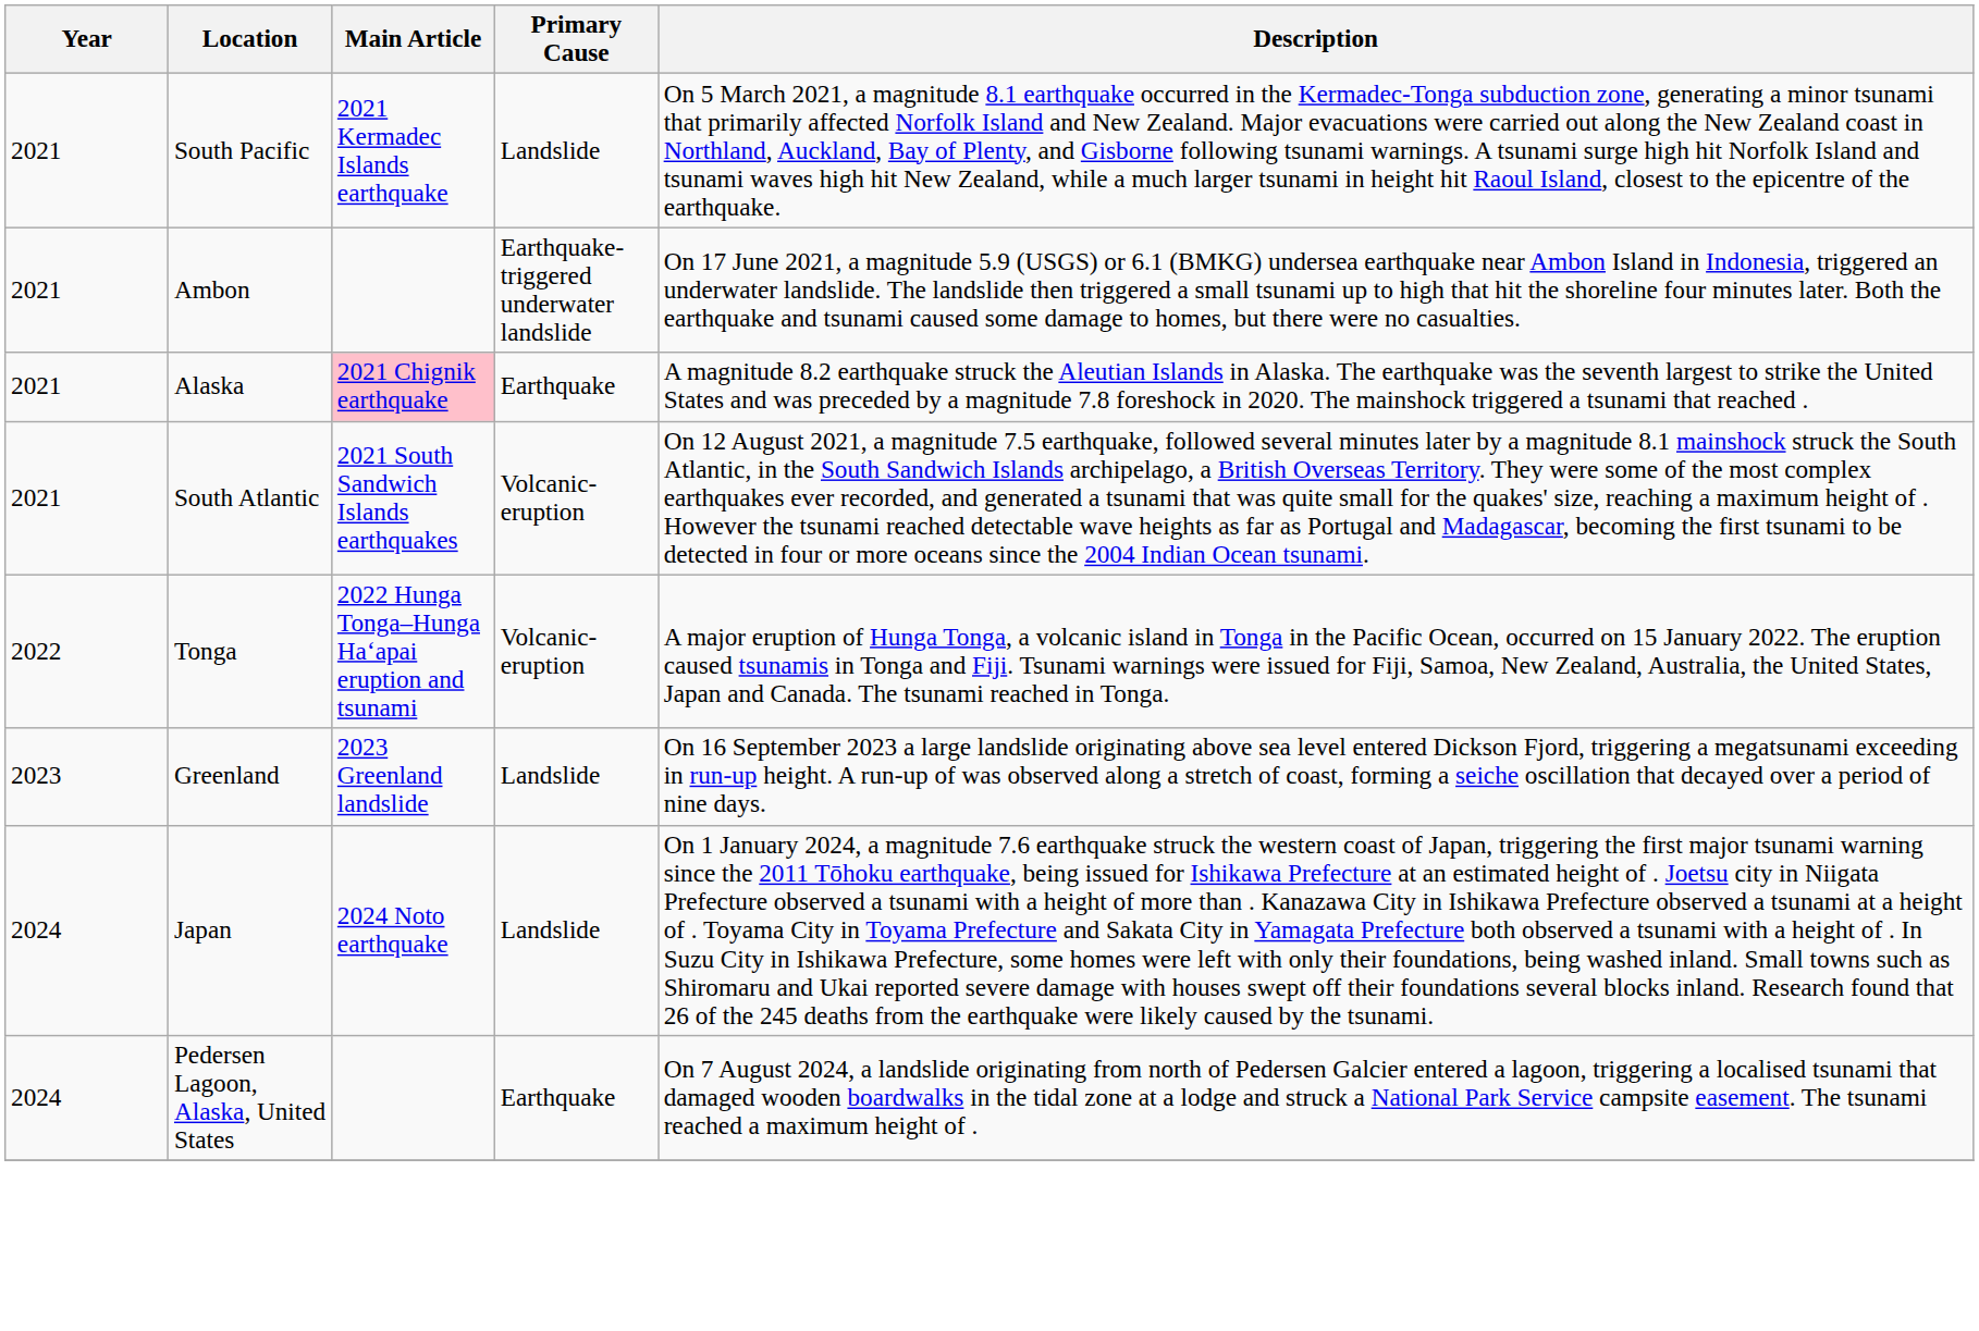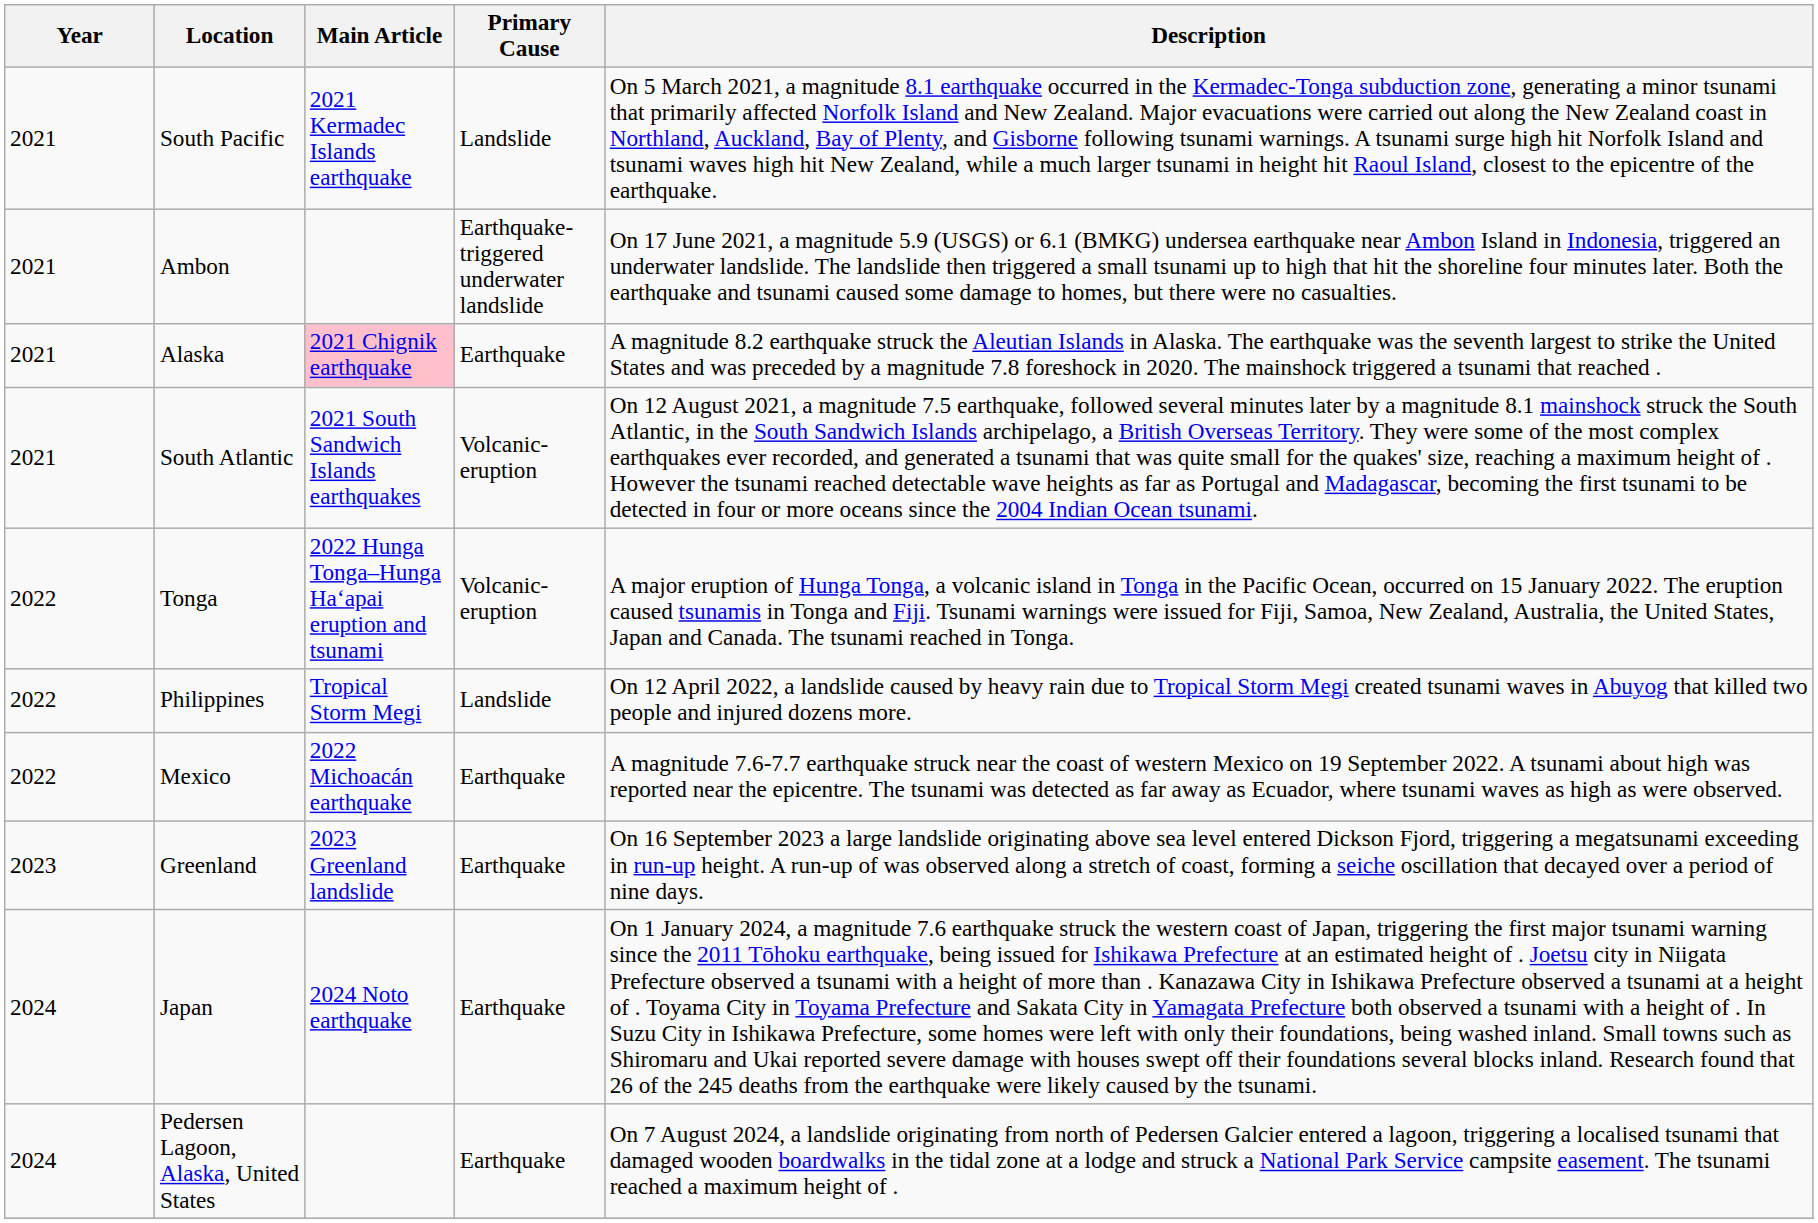+ row: 2022 | Philippines | Tropical Storm Megi | Landslide | On 12 April 2022, a landslide caused by heavy rain due to Tropical Storm Megi created tsunami waves in Abuyog that killed two people and injured dozens more.
+ row: 2022 | Mexico | 2022 Michoacán earthquake | Earthquake | A magnitude 7.6-7.7 earthquake struck near the coast of western Mexico on 19 September 2022. A tsunami about high was reported near the epicentre. The tsunami was detected as far away as Ecuador, where tsunami waves as high as were observed.
Greenland | Primary Cause: Landslide -> Earthquake
Japan | Primary Cause: Landslide -> Earthquake
